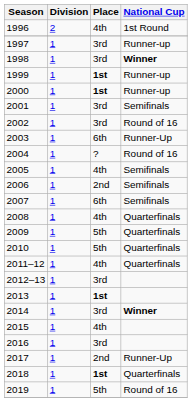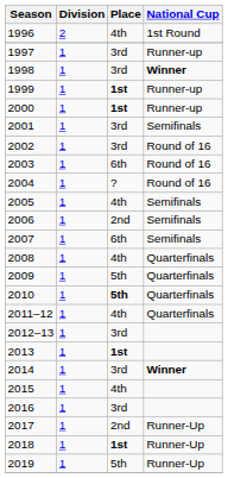2003 | National Cup: Runner-Up -> Round of 16
2010 | Place: normal -> bold
2018 | National Cup: Quarterfinals -> Runner-Up
2019 | National Cup: Round of 16 -> Runner-Up
